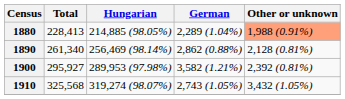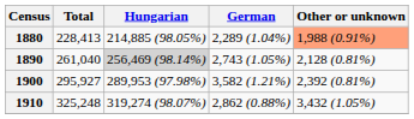1890 | Total: 261,340 -> 261,040
1890 | Hungarian: no background -> lightgrey background
1890 | German: 2,862 (0.88%) -> 2,743 (1.05%)
1910 | Total: 325,568 -> 325,248
1910 | German: 2,743 (1.05%) -> 2,862 (0.88%)
